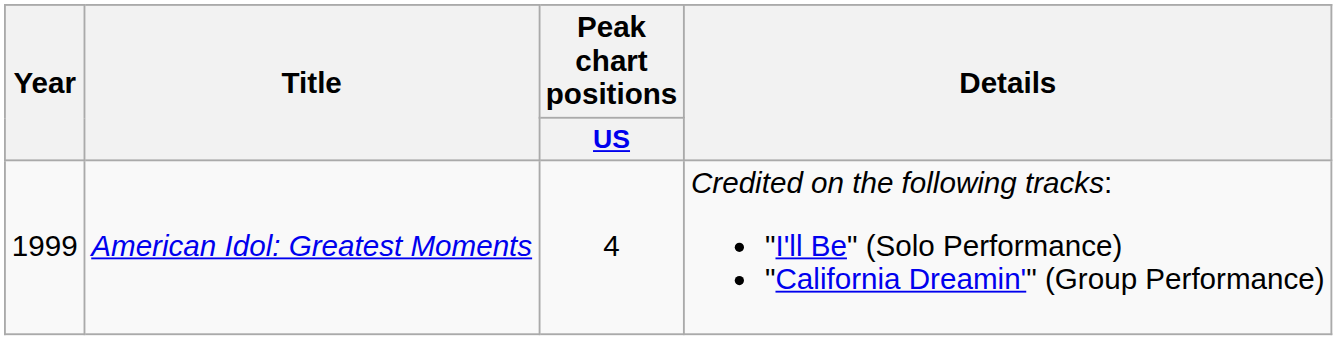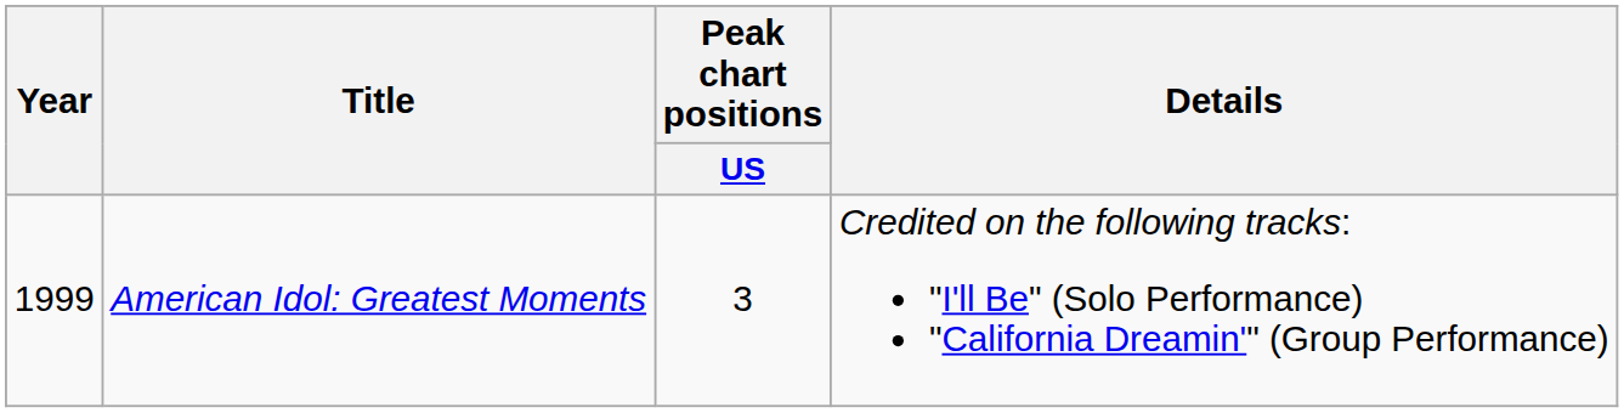American Idol: Greatest Moments | Peak chart positions / US: 4 -> 3
